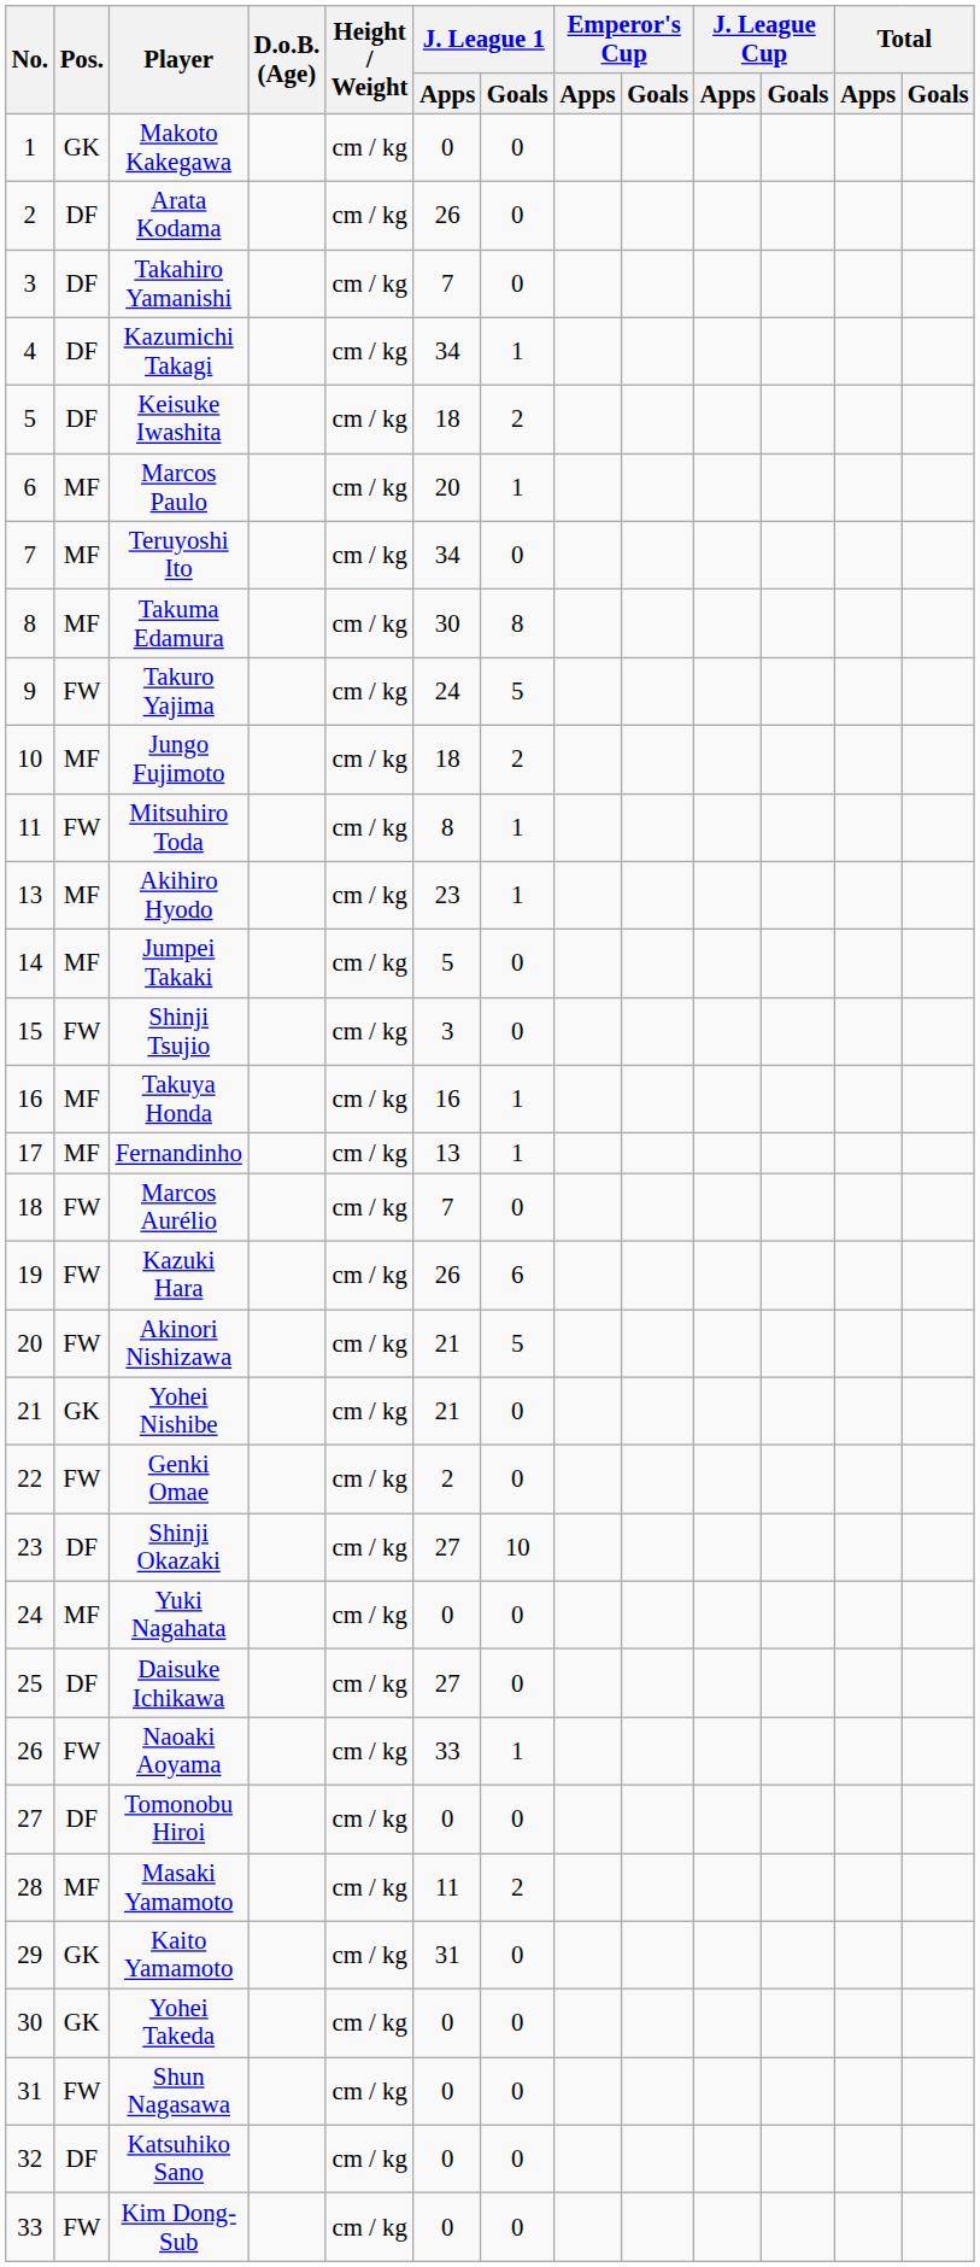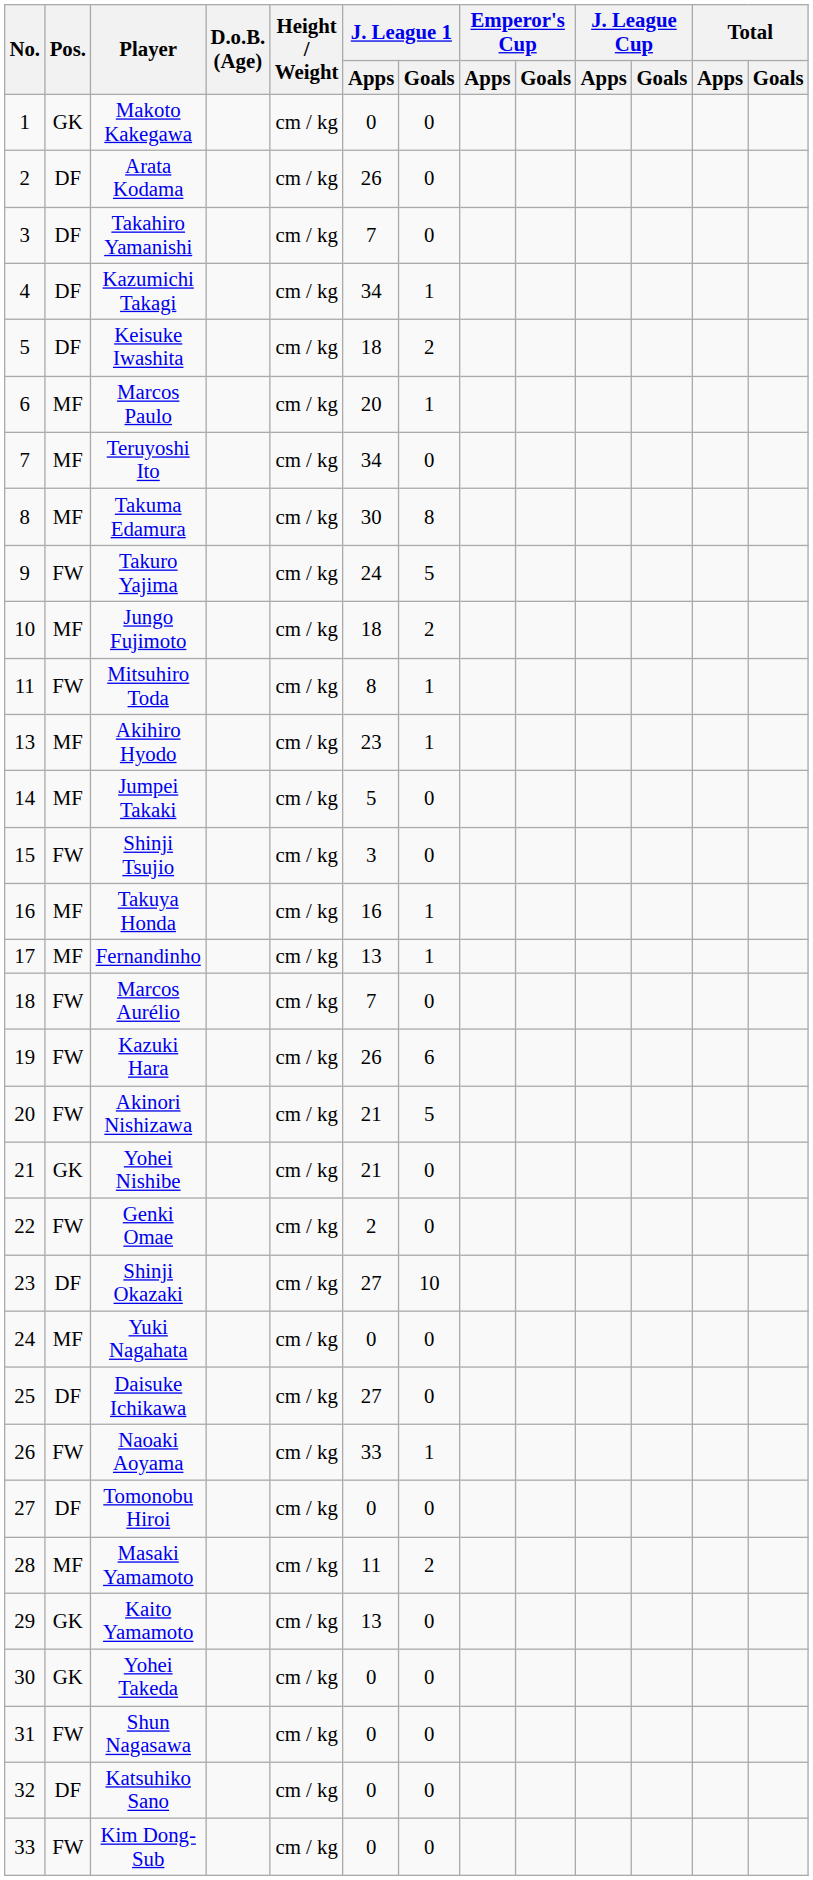Kaito Yamamoto | J. League 1 / Apps: 31 -> 13
